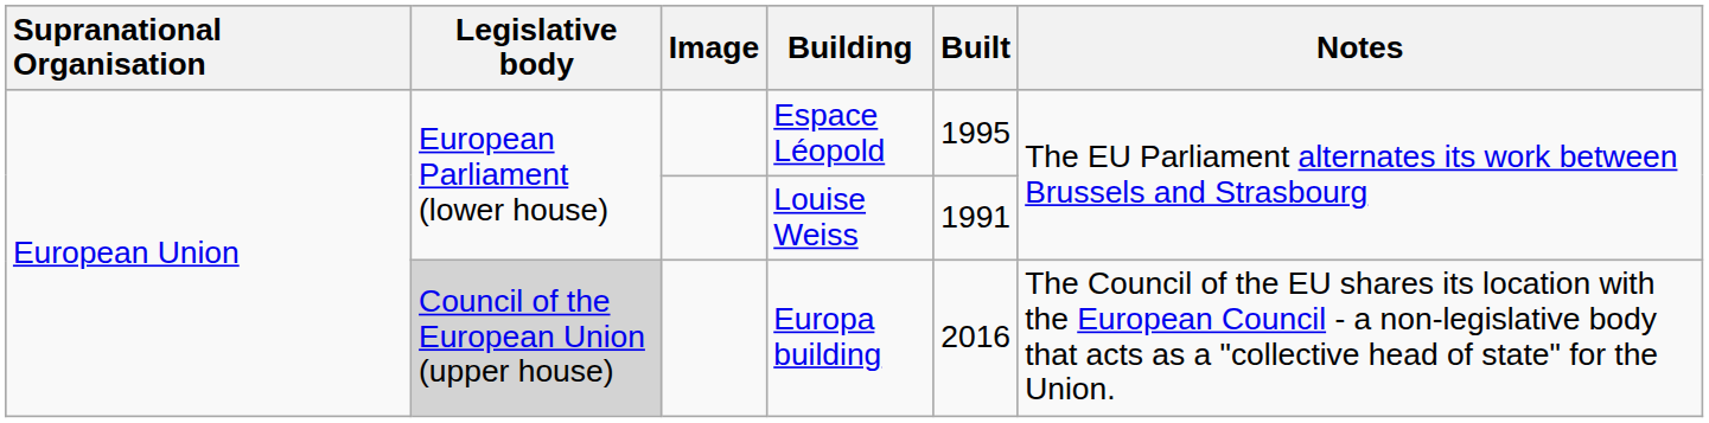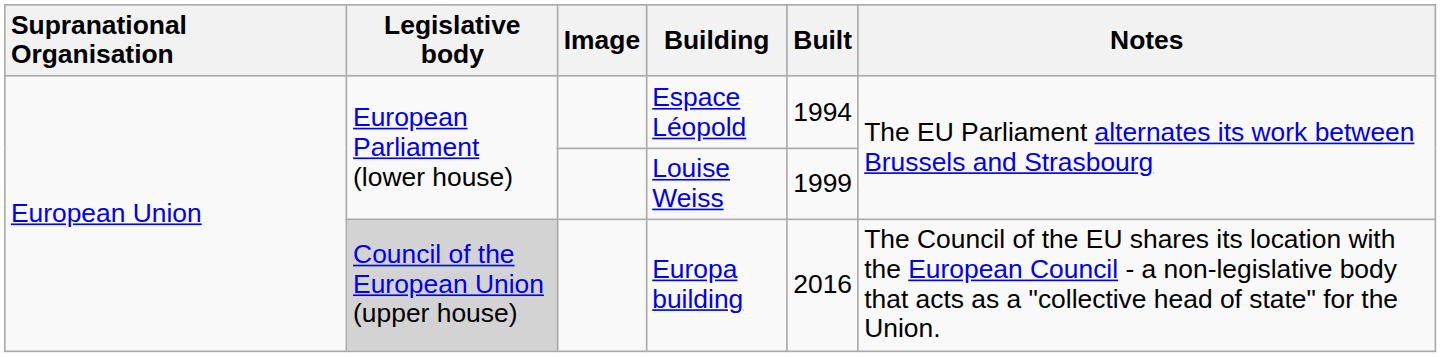Espace Léopold | Built: 1995 -> 1994
Louise Weiss | Built: 1991 -> 1999
